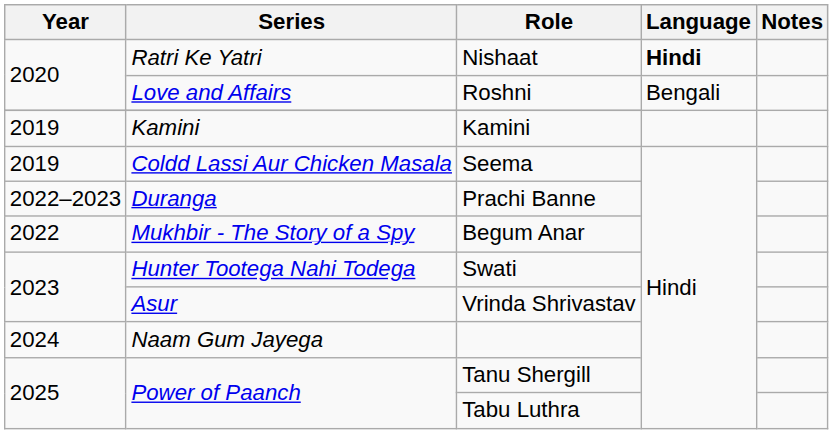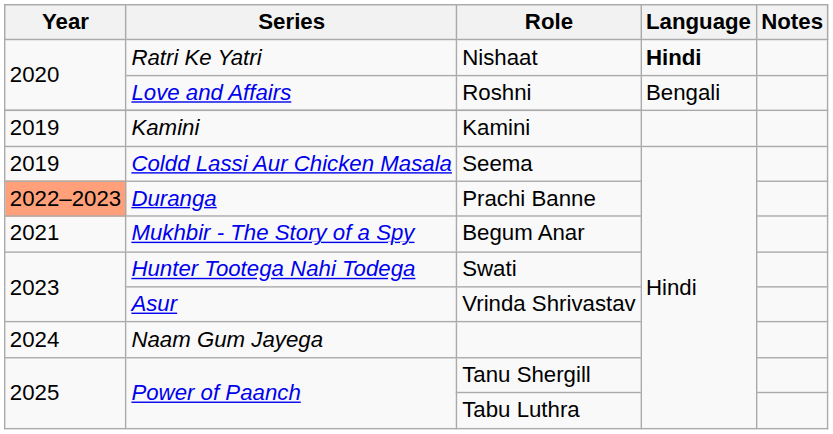Prachi Banne | Year: no background -> lightsalmon background
Begum Anar | Year: 2022 -> 2021
